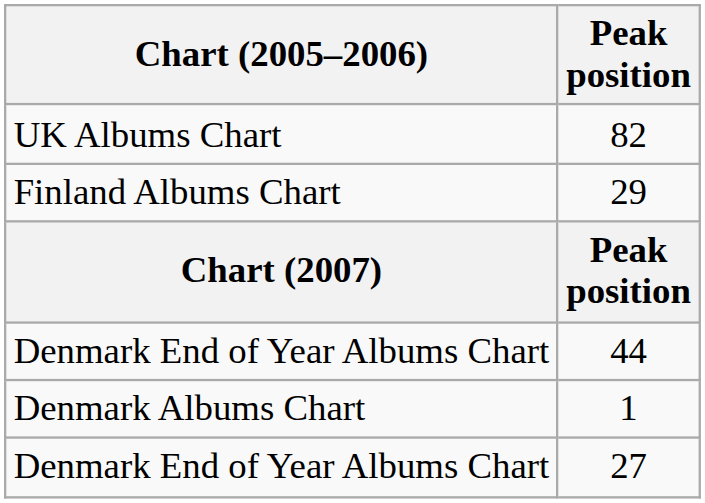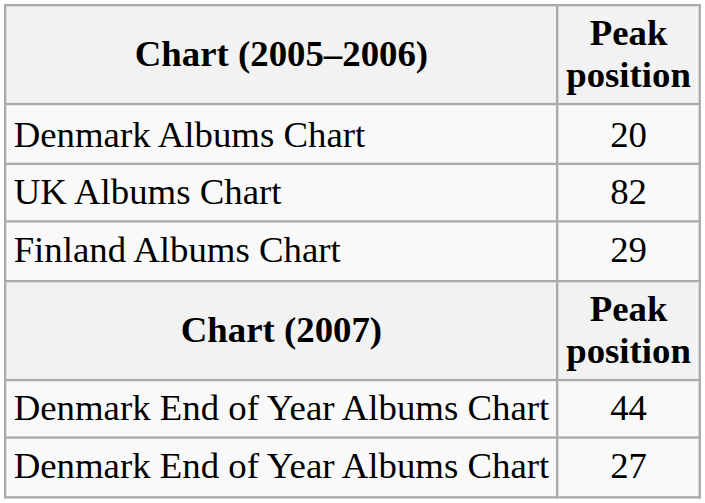+ row: Denmark Albums Chart | 20
- row: Denmark Albums Chart | 1
